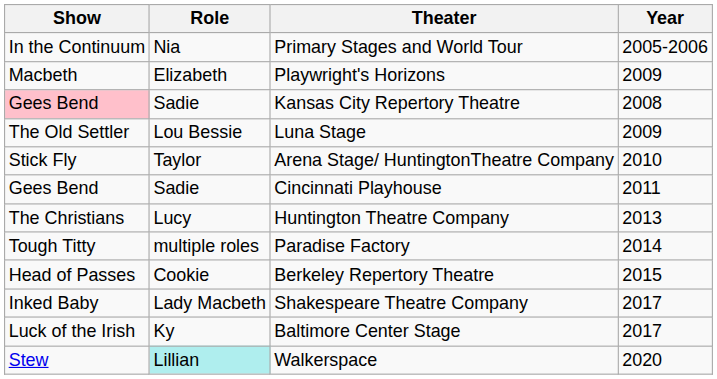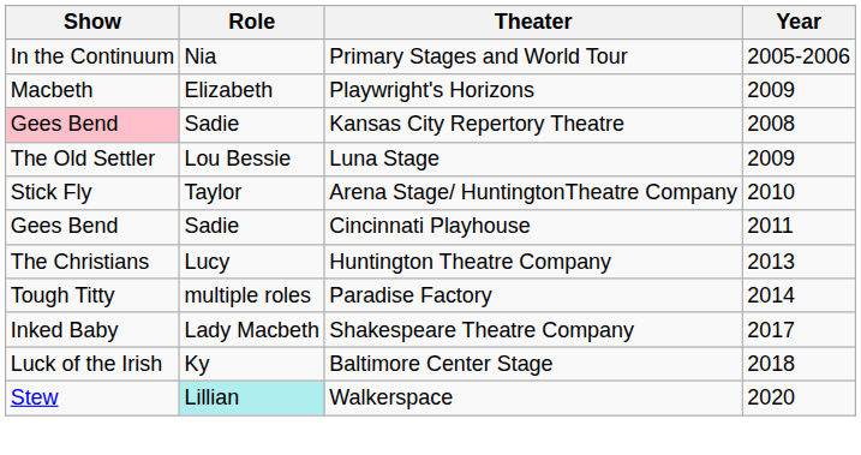- row: Head of Passes | Cookie | Berkeley Repertory Theatre | 2015
Baltimore Center Stage | Year: 2017 -> 2018
